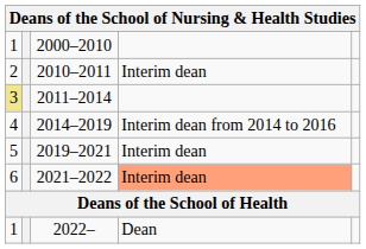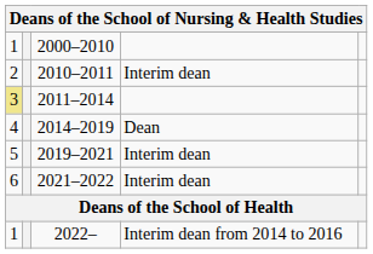2014–2019 | column 4: Interim dean from 2014 to 2016 -> Dean
2021–2022 | column 4: lightsalmon background -> no background
2022– | column 4: Dean -> Interim dean from 2014 to 2016
